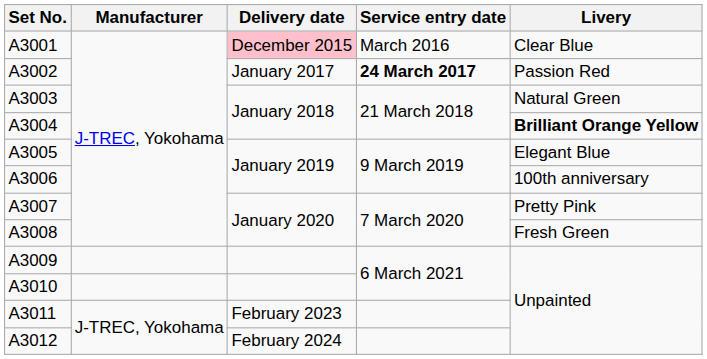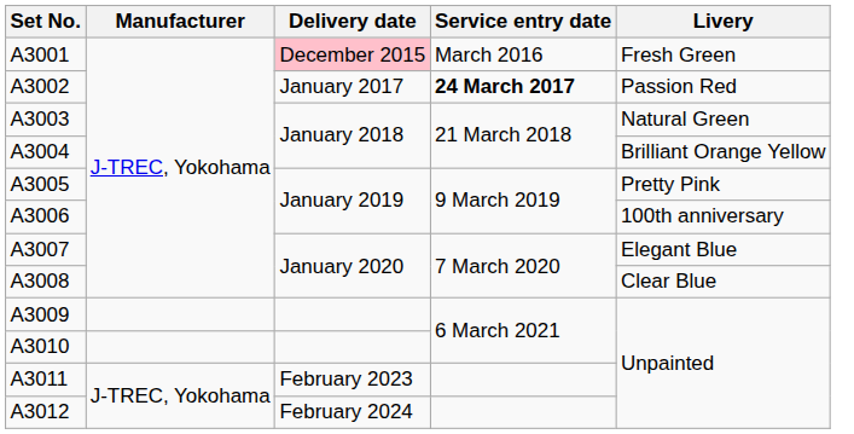A3001 | Livery: Clear Blue -> Fresh Green
A3004 | Livery: bold -> normal
A3005 | Livery: Elegant Blue -> Pretty Pink
A3007 | Livery: Pretty Pink -> Elegant Blue
A3008 | Livery: Fresh Green -> Clear Blue
